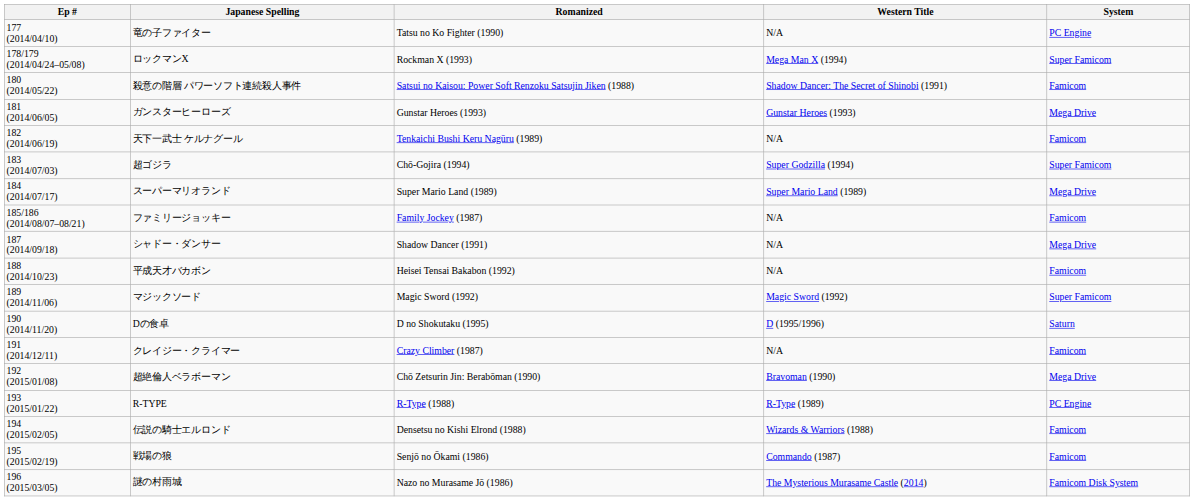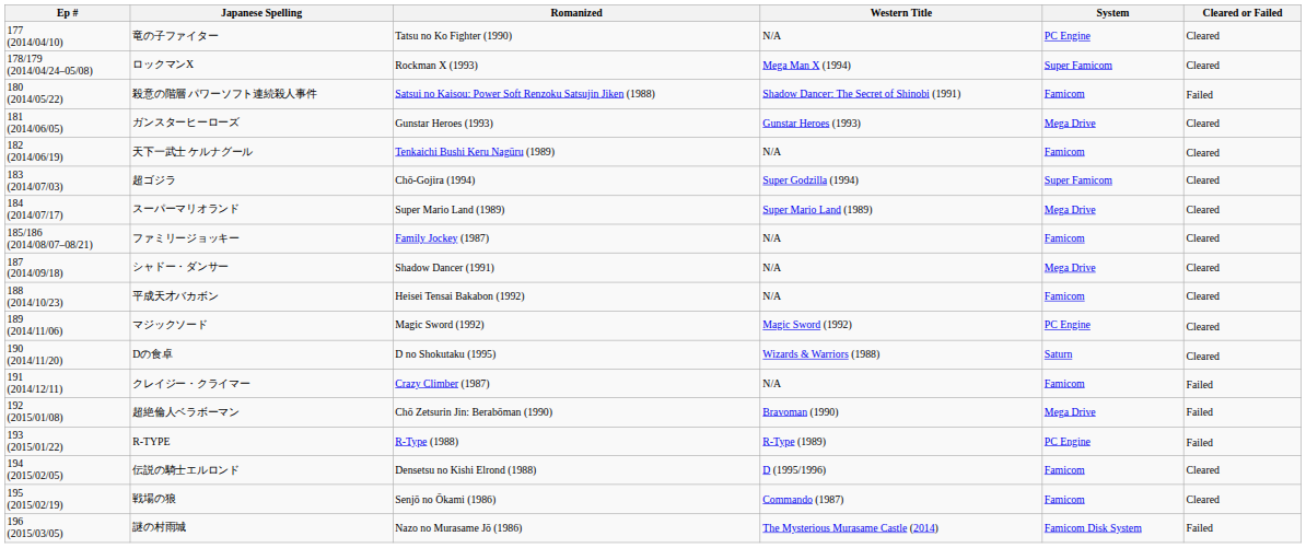+ column: Cleared or Failed | Cleared | Cleared | Failed | Cleared | Cleared | Cleared | Cleared | Cleared | Cleared | Cleared | Cleared | Cleared | Failed | Failed | Failed | Cleared | Cleared | Failed
マジックソード | System: Super Famicom -> PC Engine
Dの食卓 | Western Title: D (1995/1996) -> Wizards & Warriors (1988)
伝説の騎士エルロンド | Western Title: Wizards & Warriors (1988) -> D (1995/1996)
